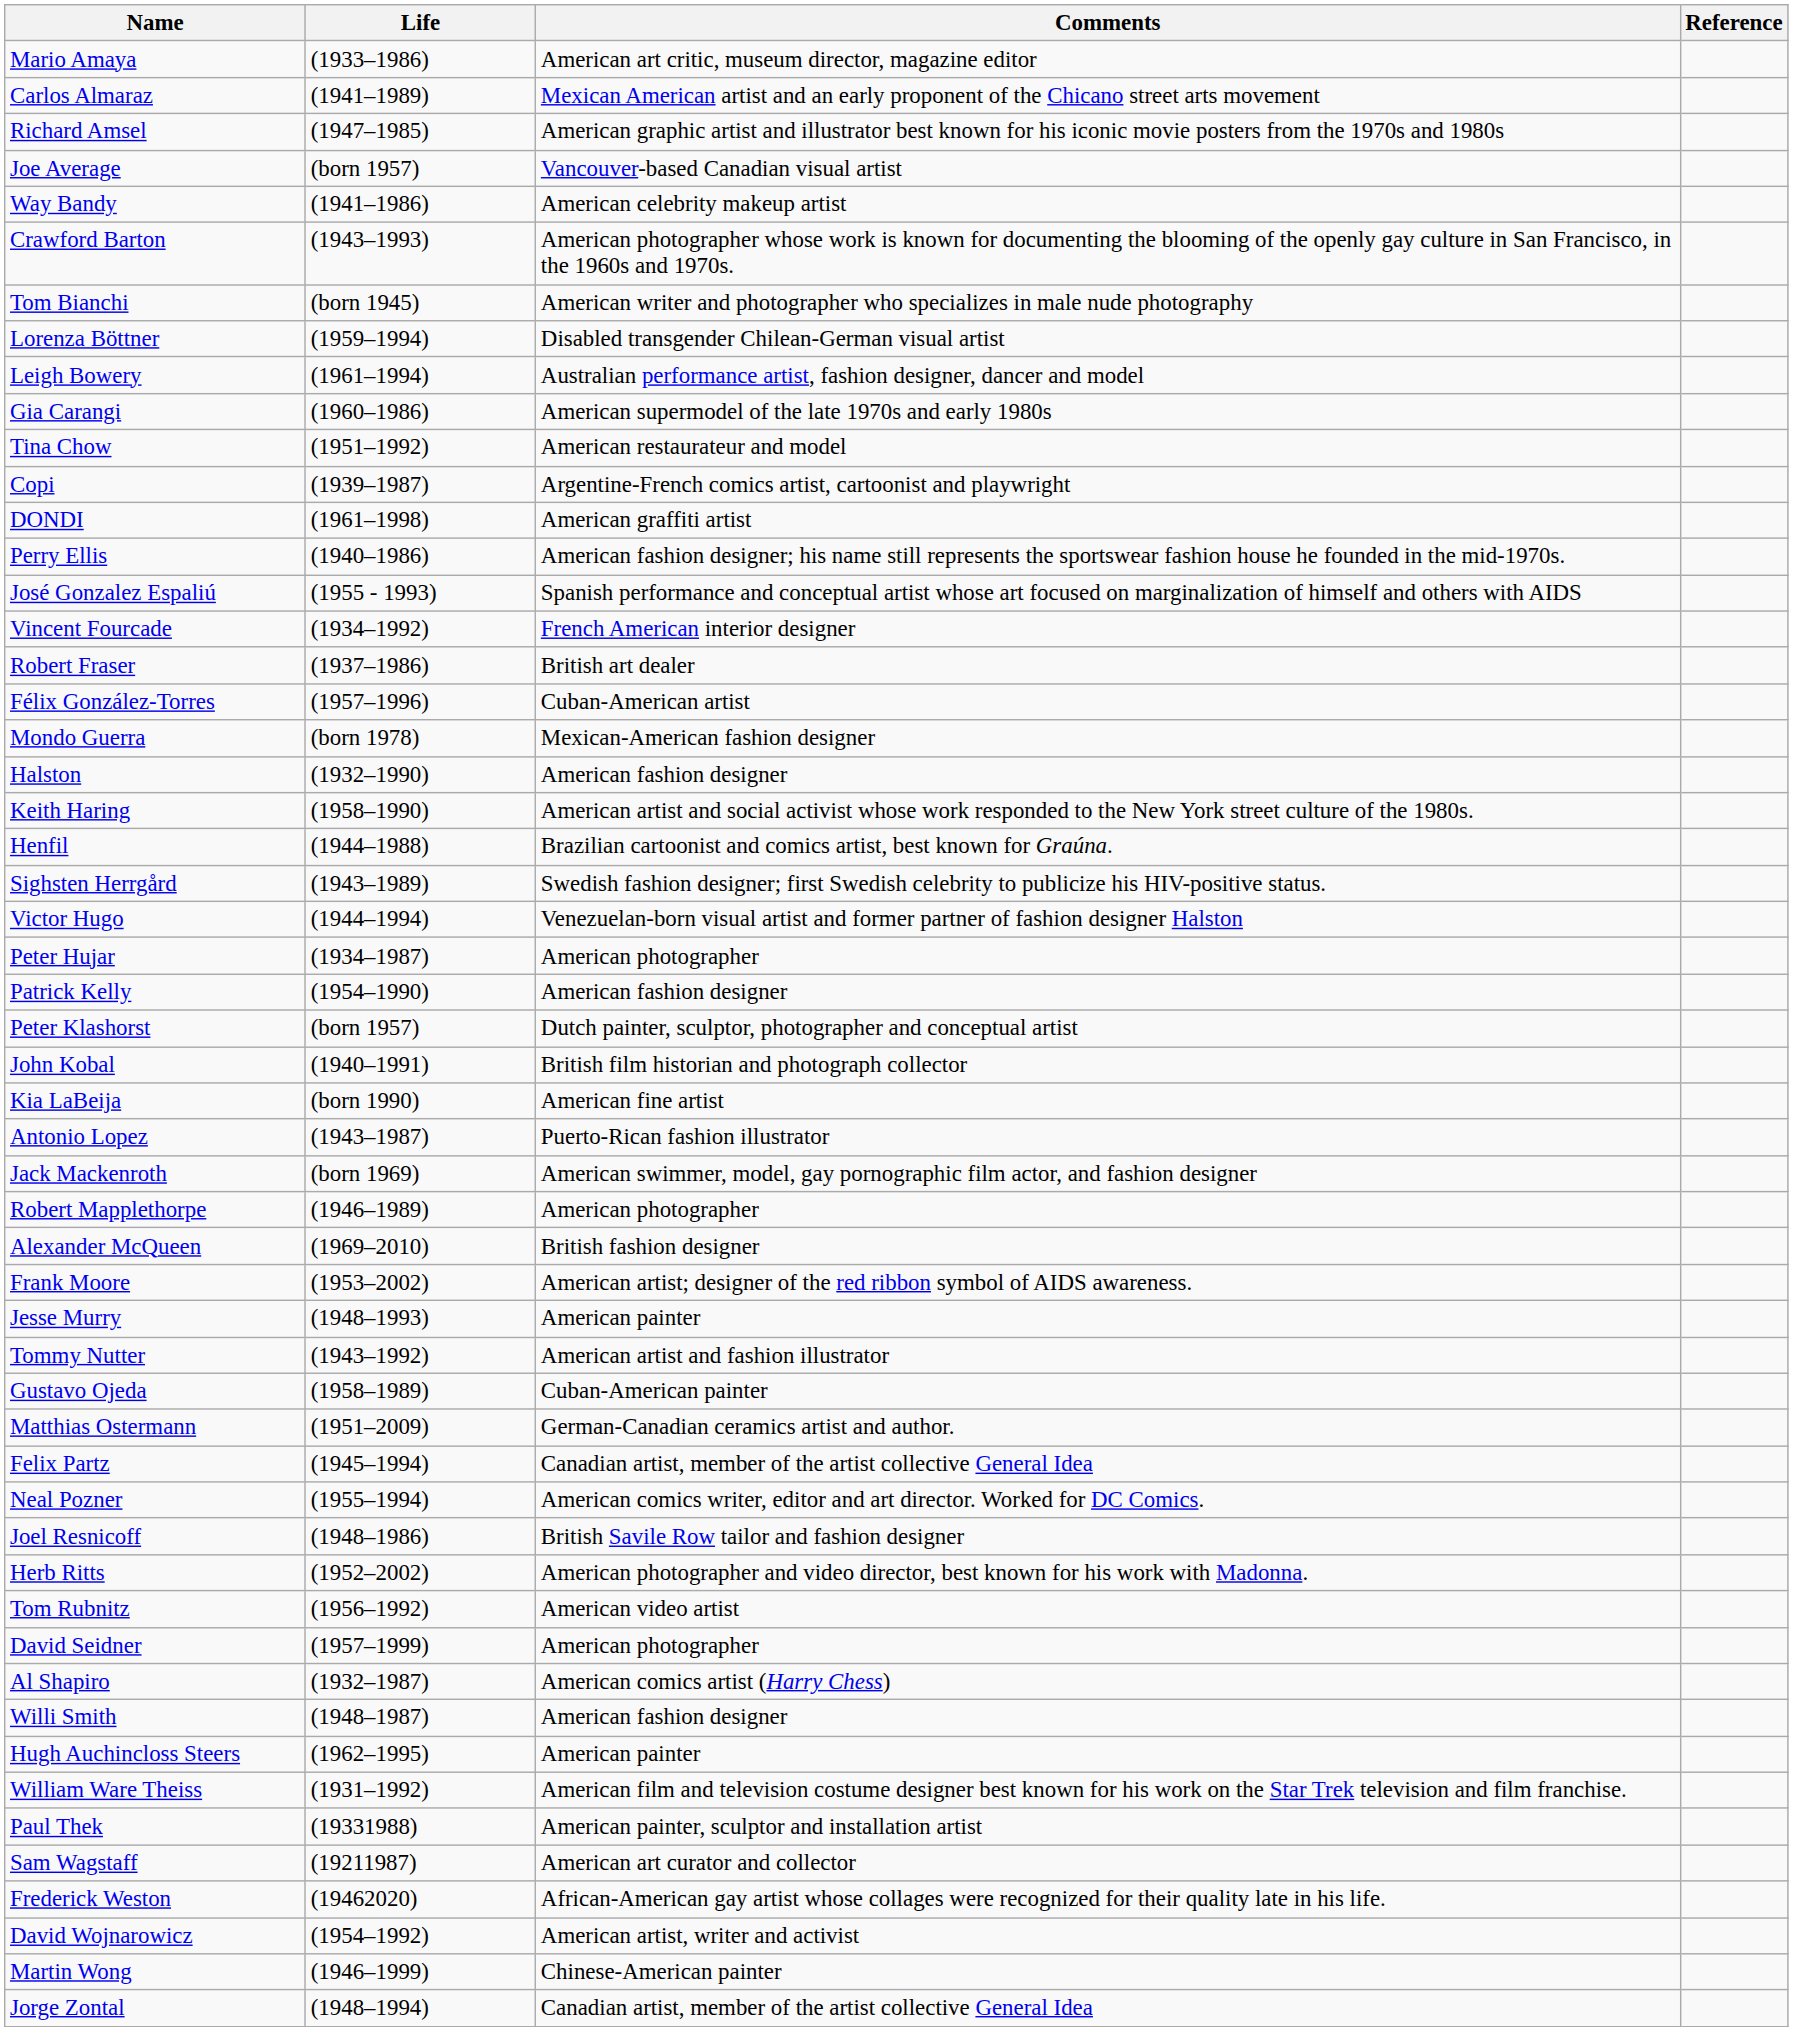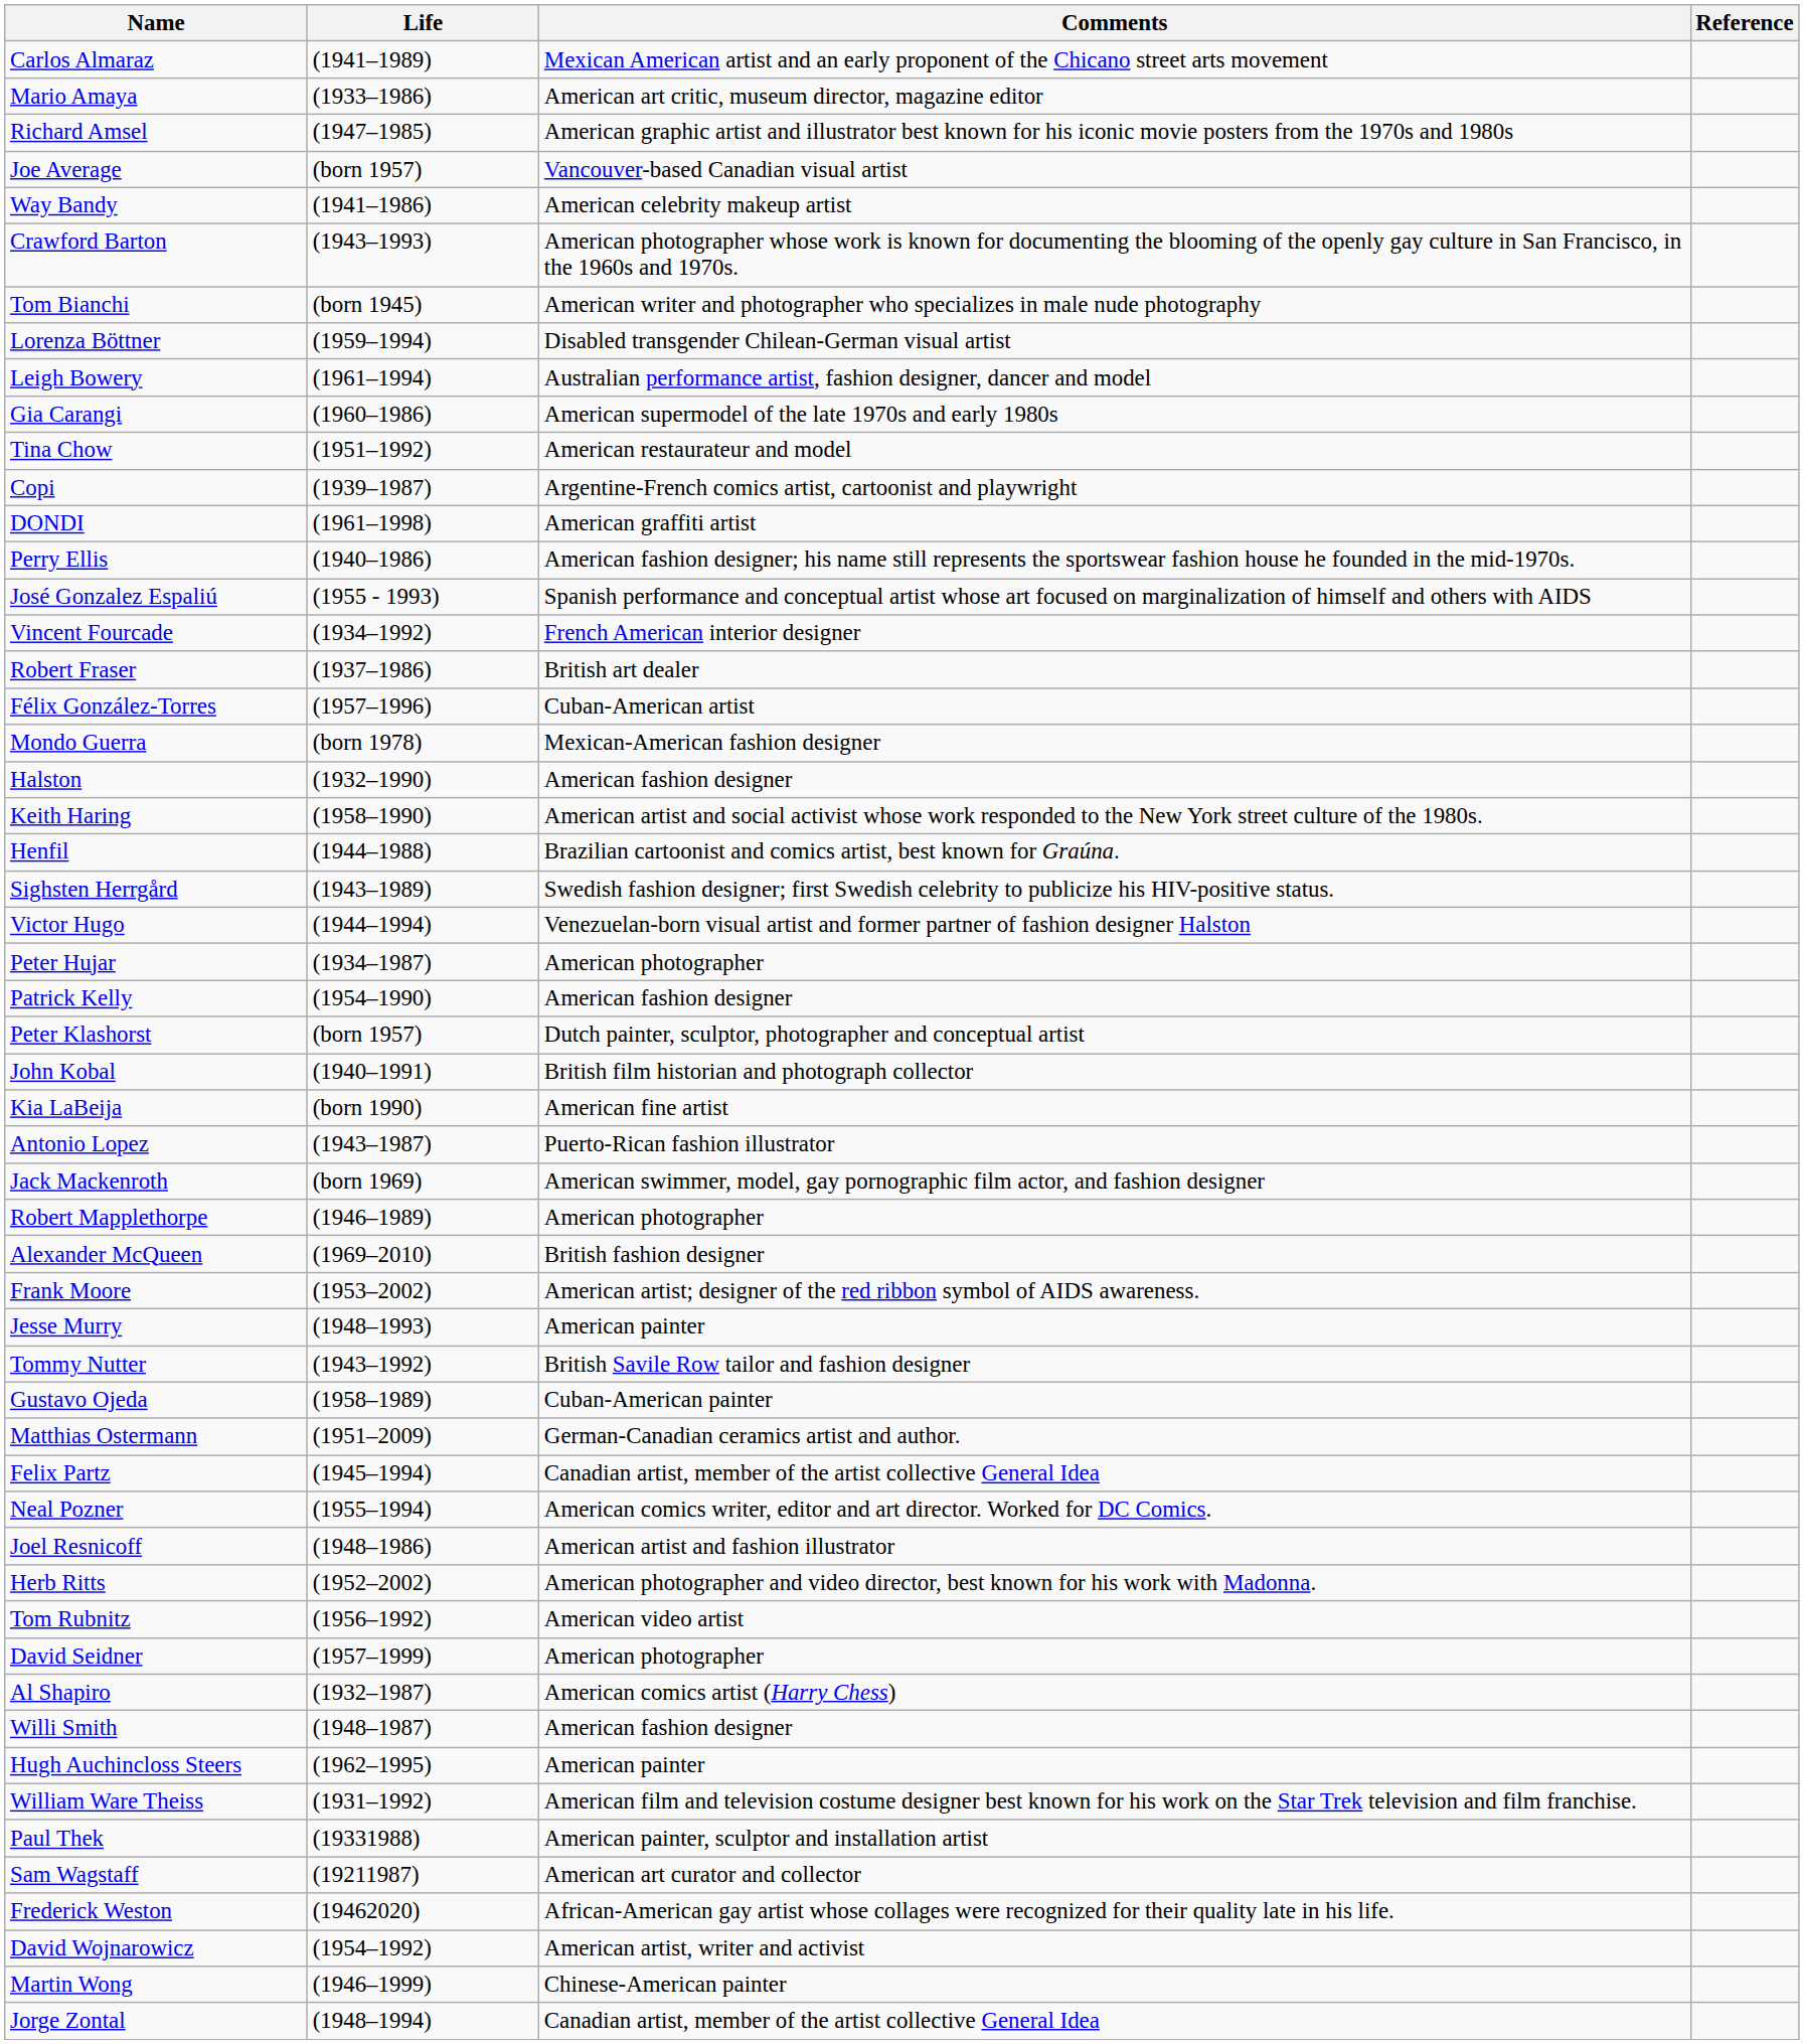rows swapped: Carlos Almaraz <-> Mario Amaya
Tommy Nutter | Comments: American artist and fashion illustrator -> British Savile Row tailor and fashion designer
Joel Resnicoff | Comments: British Savile Row tailor and fashion designer -> American artist and fashion illustrator
